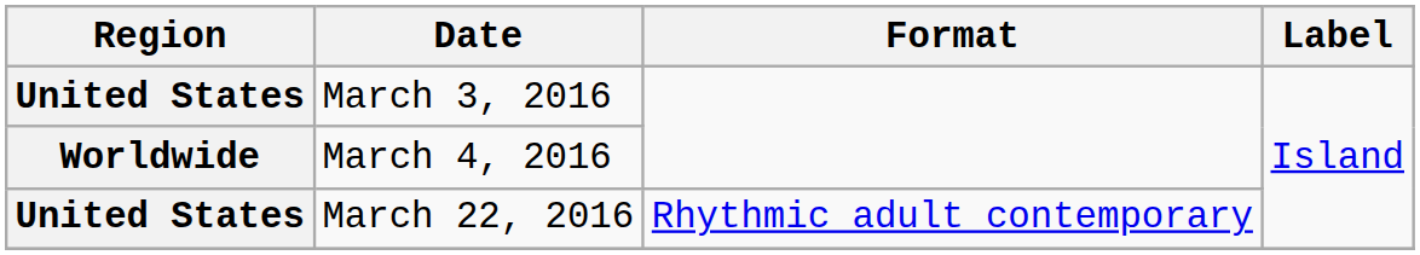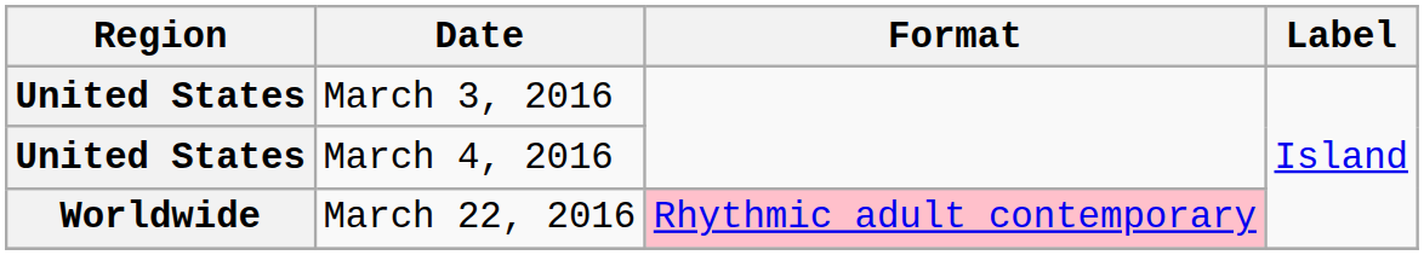March 4, 2016 | Region: Worldwide -> United States
March 22, 2016 | Region: United States -> Worldwide
March 22, 2016 | Format: no background -> pink background
